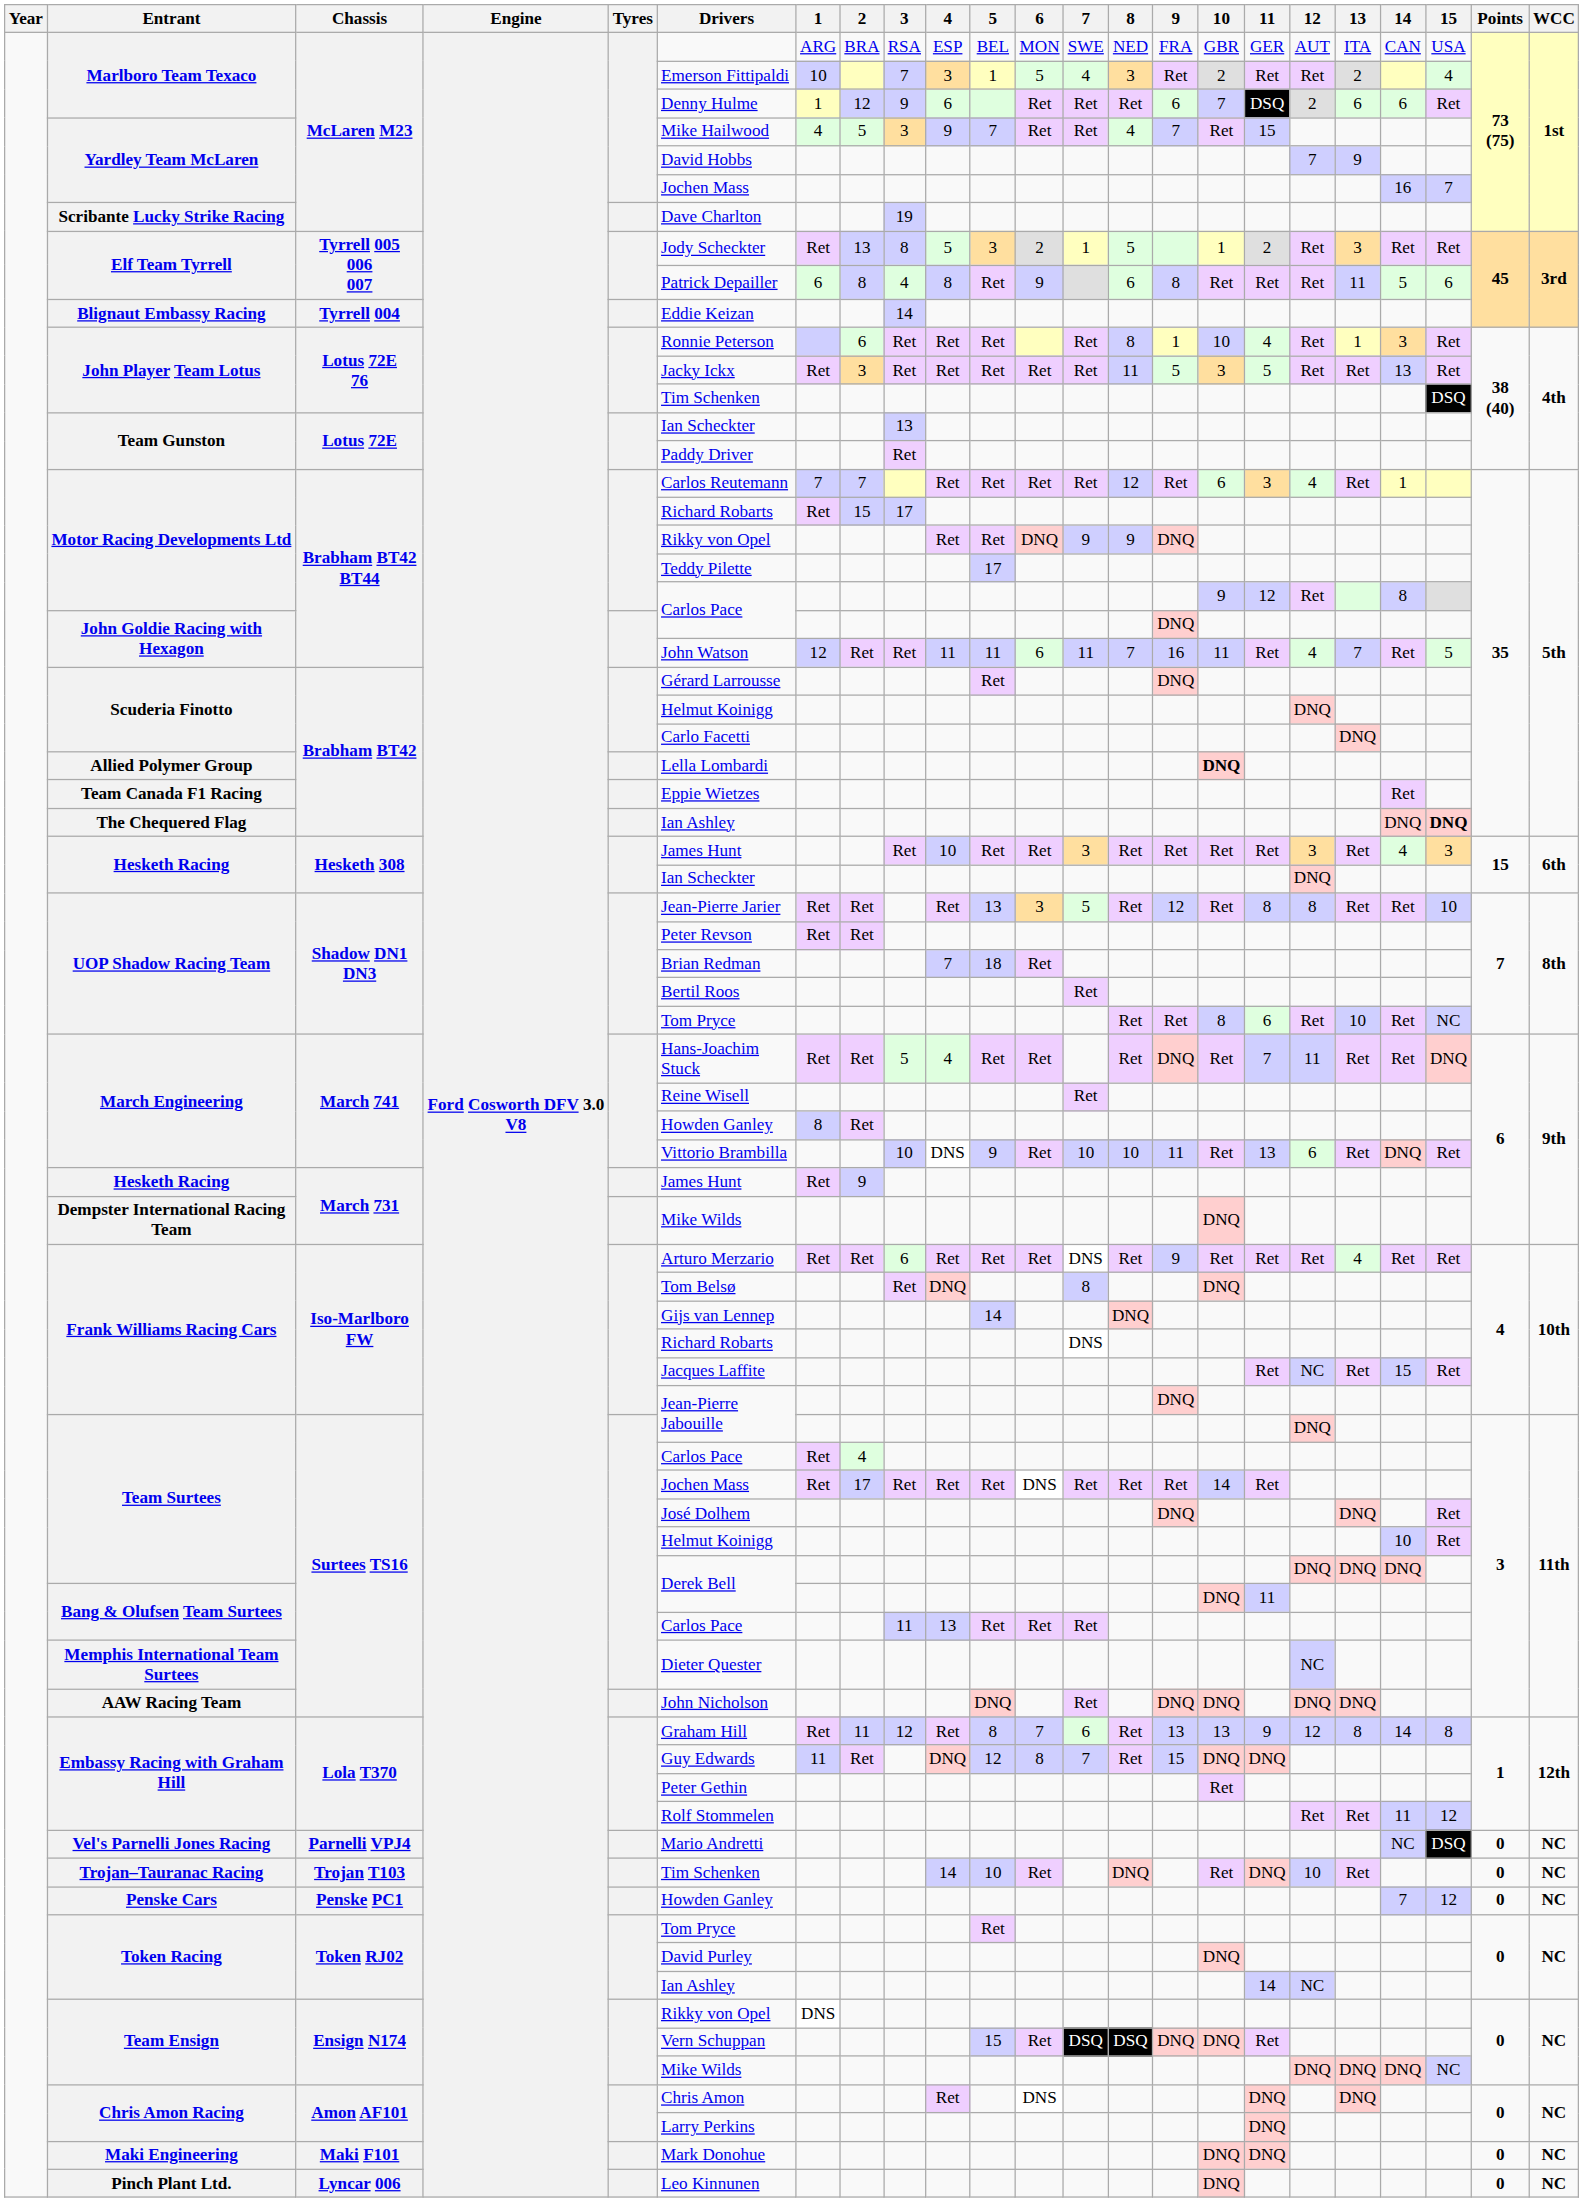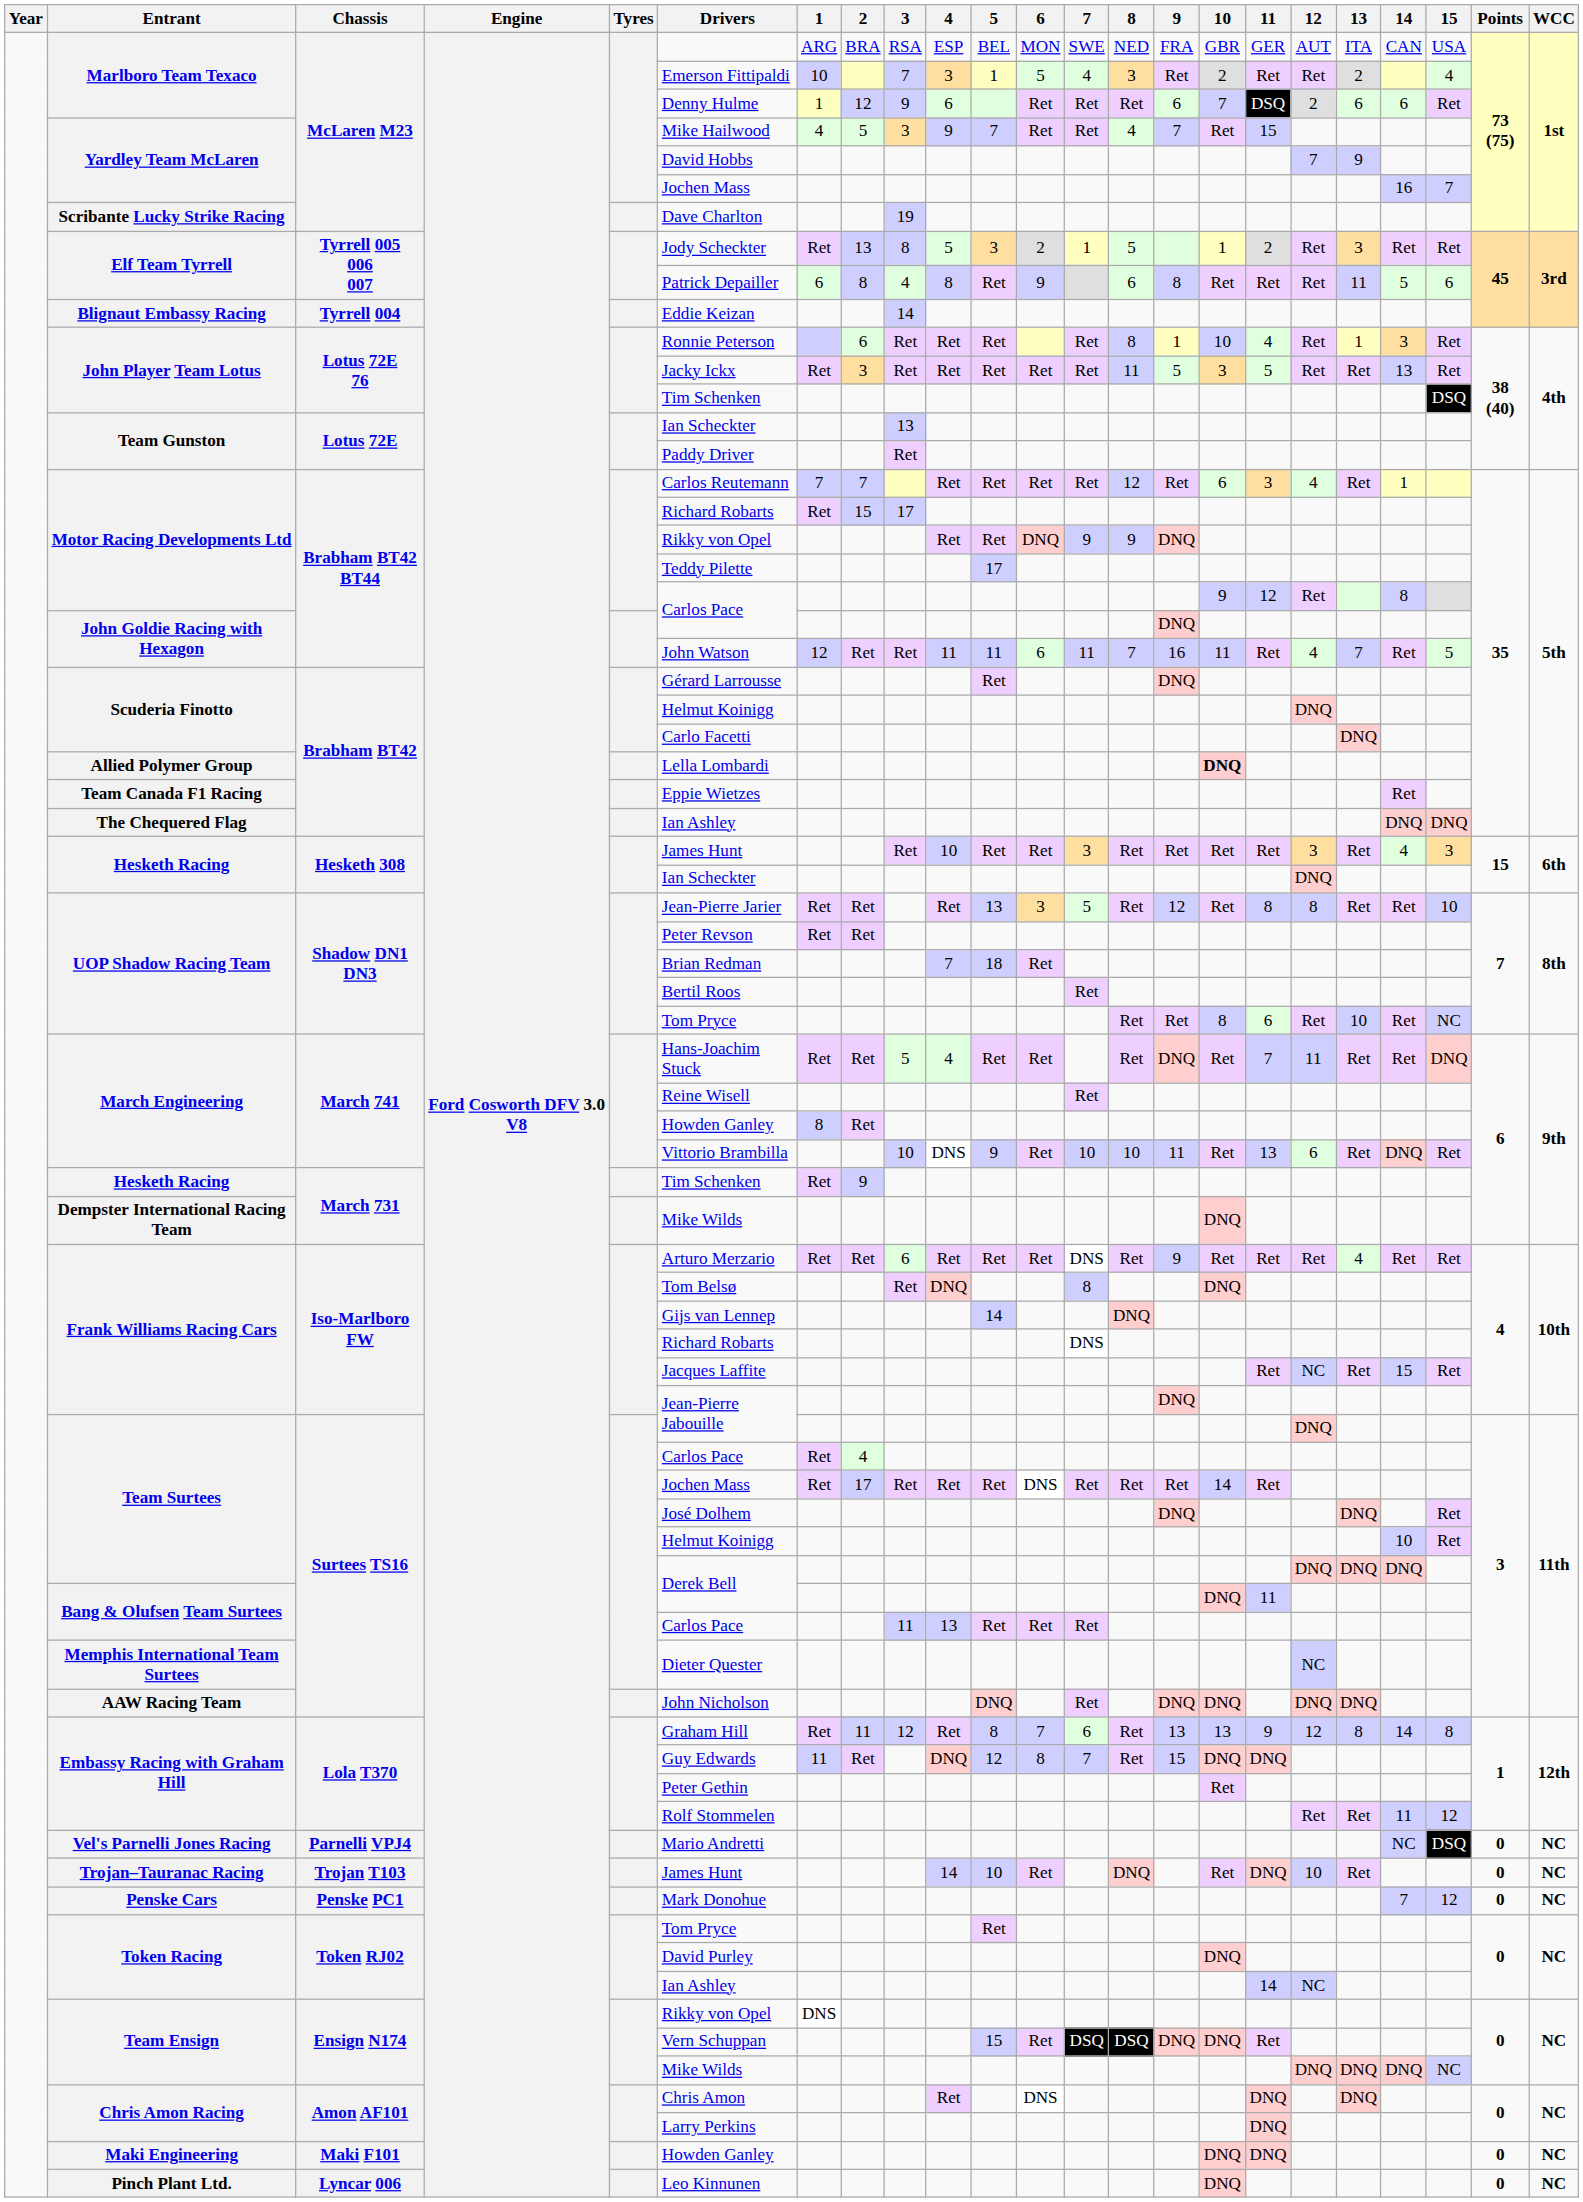The Chequered Flag | 15: bold -> normal
Hesketh Racing / March 731 | Drivers: James Hunt -> Tim Schenken
Trojan–Tauranac Racing | Drivers: Tim Schenken -> James Hunt
Penske Cars | Drivers: Howden Ganley -> Mark Donohue
Maki Engineering | Drivers: Mark Donohue -> Howden Ganley
